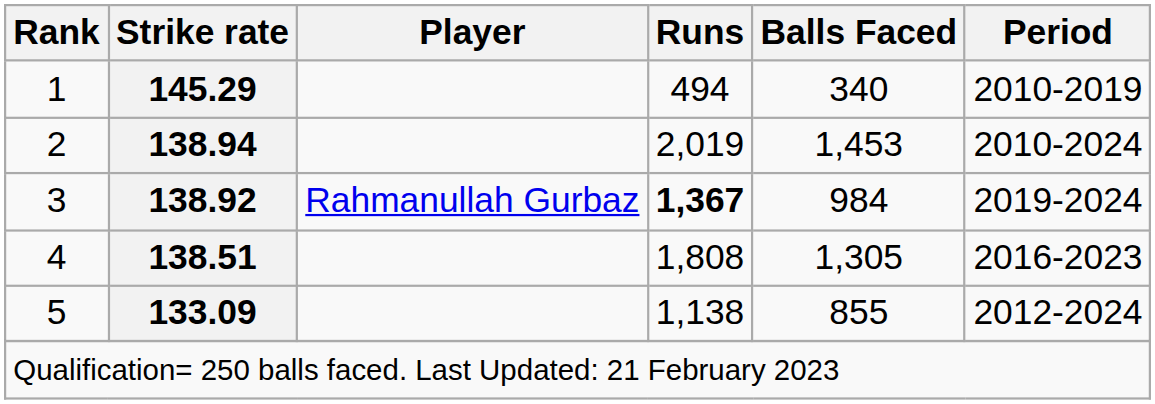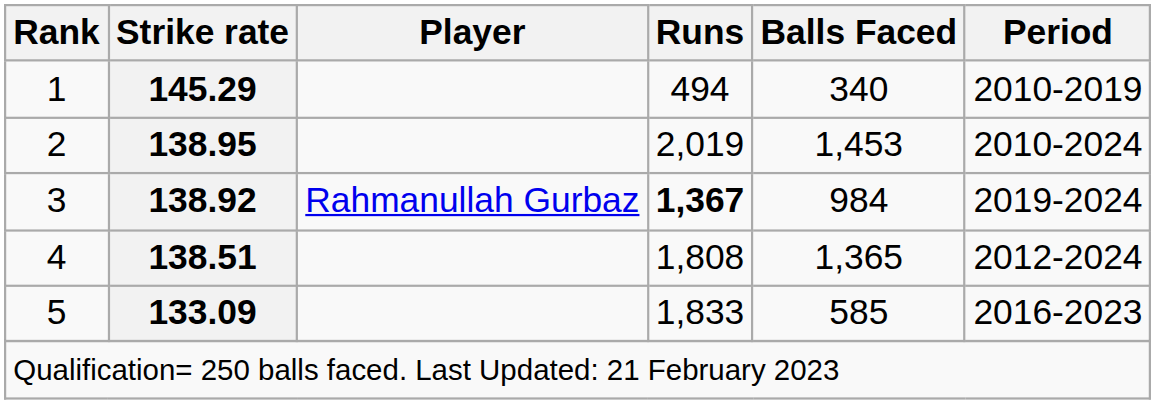2 | Strike rate: 138.94 -> 138.95
4 | Balls Faced: 1,305 -> 1,365
4 | Period: 2016-2023 -> 2012-2024
5 | Runs: 1,138 -> 1,833
5 | Balls Faced: 855 -> 585
5 | Period: 2012-2024 -> 2016-2023
